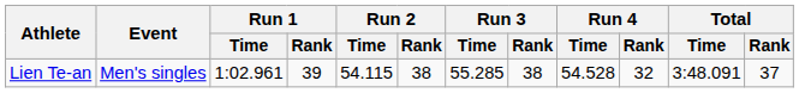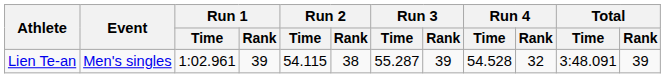Lien Te-an | Run 3 / Time: 55.285 -> 55.287
Lien Te-an | Run 3 / Rank: 38 -> 39
Lien Te-an | Total / Rank: 37 -> 39
